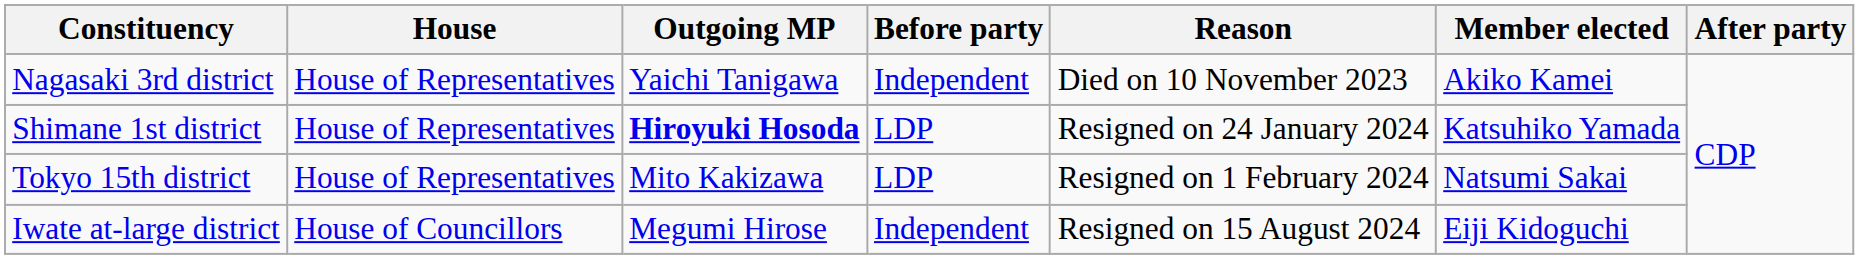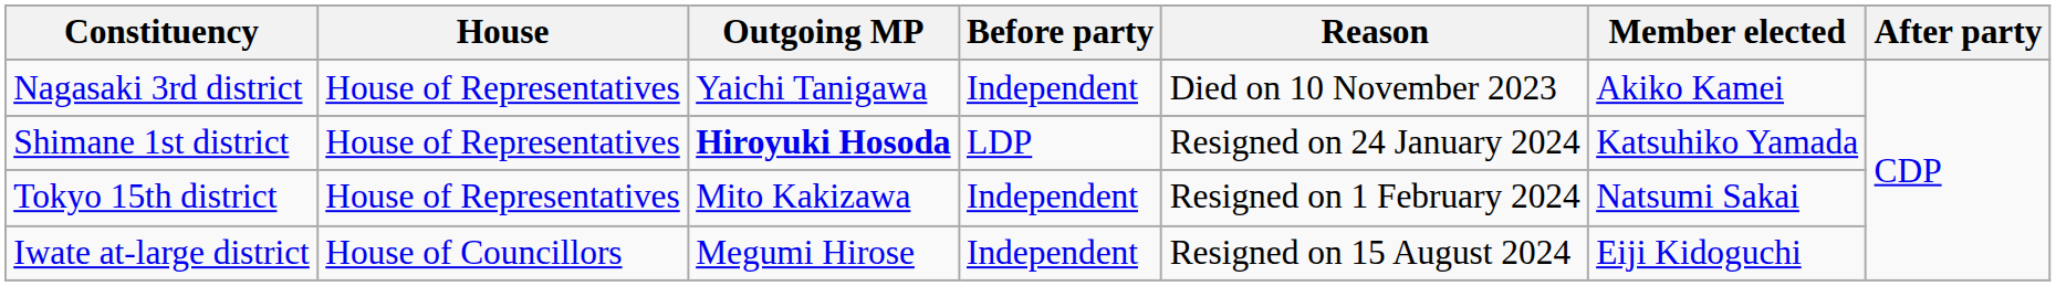Tokyo 15th district | Before party: LDP -> Independent
